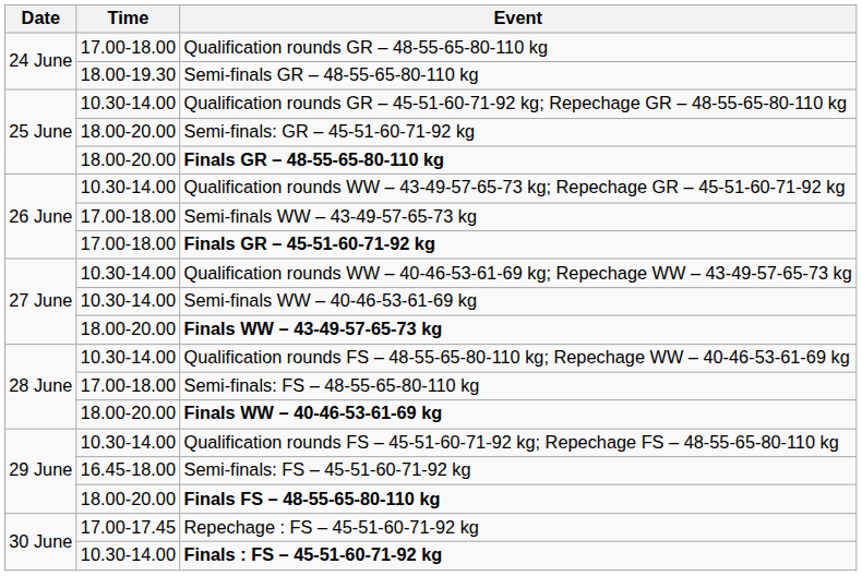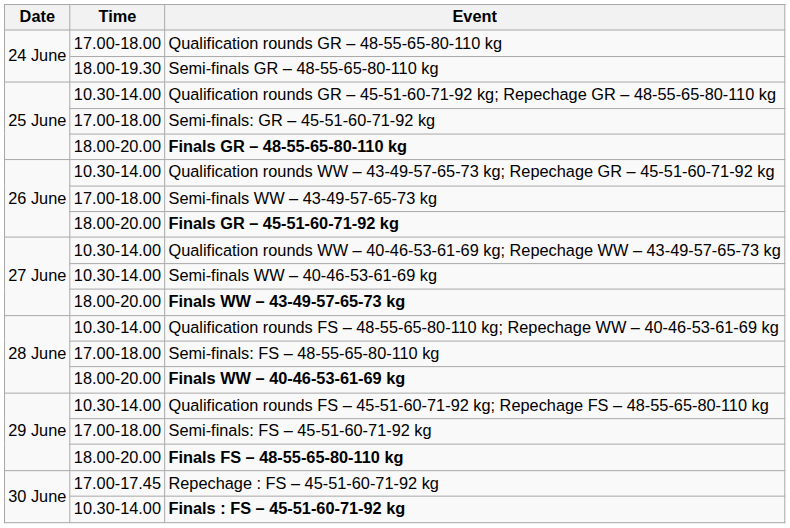Semi-finals: GR – 45-51-60-71-92 kg | Time: 18.00-20.00 -> 17.00-18.00
Finals GR – 45-51-60-71-92 kg | Time: 17.00-18.00 -> 18.00-20.00
Semi-finals: FS – 45-51-60-71-92 kg | Time: 16.45-18.00 -> 17.00-18.00
